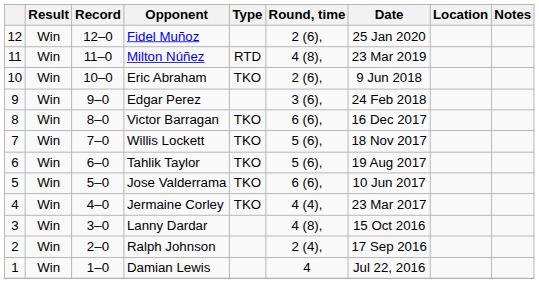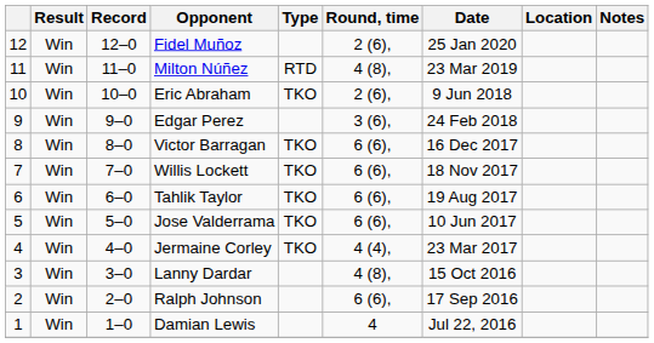Willis Lockett | Round, time: 5 (6), -> 6 (6),
Tahlik Taylor | Round, time: 5 (6), -> 6 (6),
Ralph Johnson | Round, time: 2 (4), -> 6 (6),
